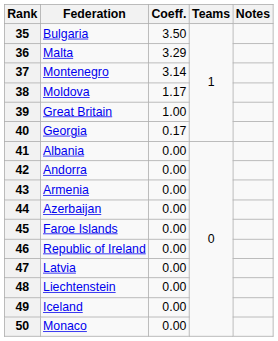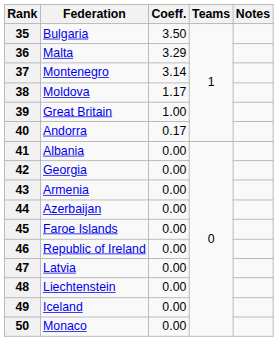40 | Federation: Georgia -> Andorra
42 | Federation: Andorra -> Georgia
